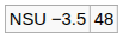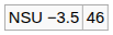NSU −3.5 | column 2: 48 -> 46
